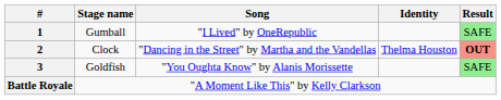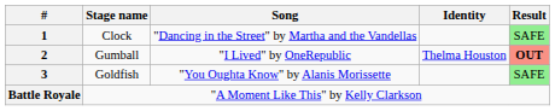1 | Stage name: Gumball -> Clock
1 | Song: "I Lived" by OneRepublic -> "Dancing in the Street" by Martha and the Vandellas
2 | Stage name: Clock -> Gumball
2 | Song: "Dancing in the Street" by Martha and the Vandellas -> "I Lived" by OneRepublic
